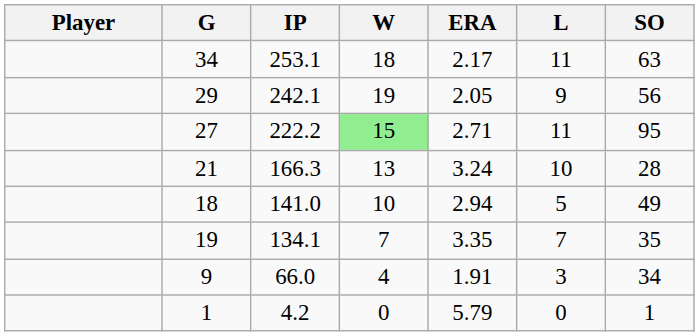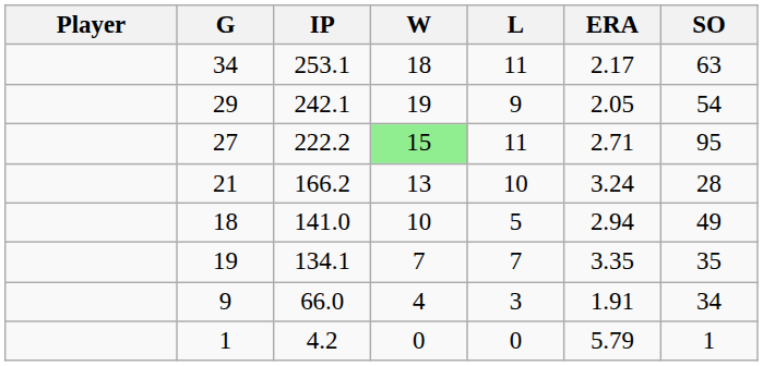columns swapped: L <-> ERA
29 | SO: 56 -> 54
21 | IP: 166.3 -> 166.2
